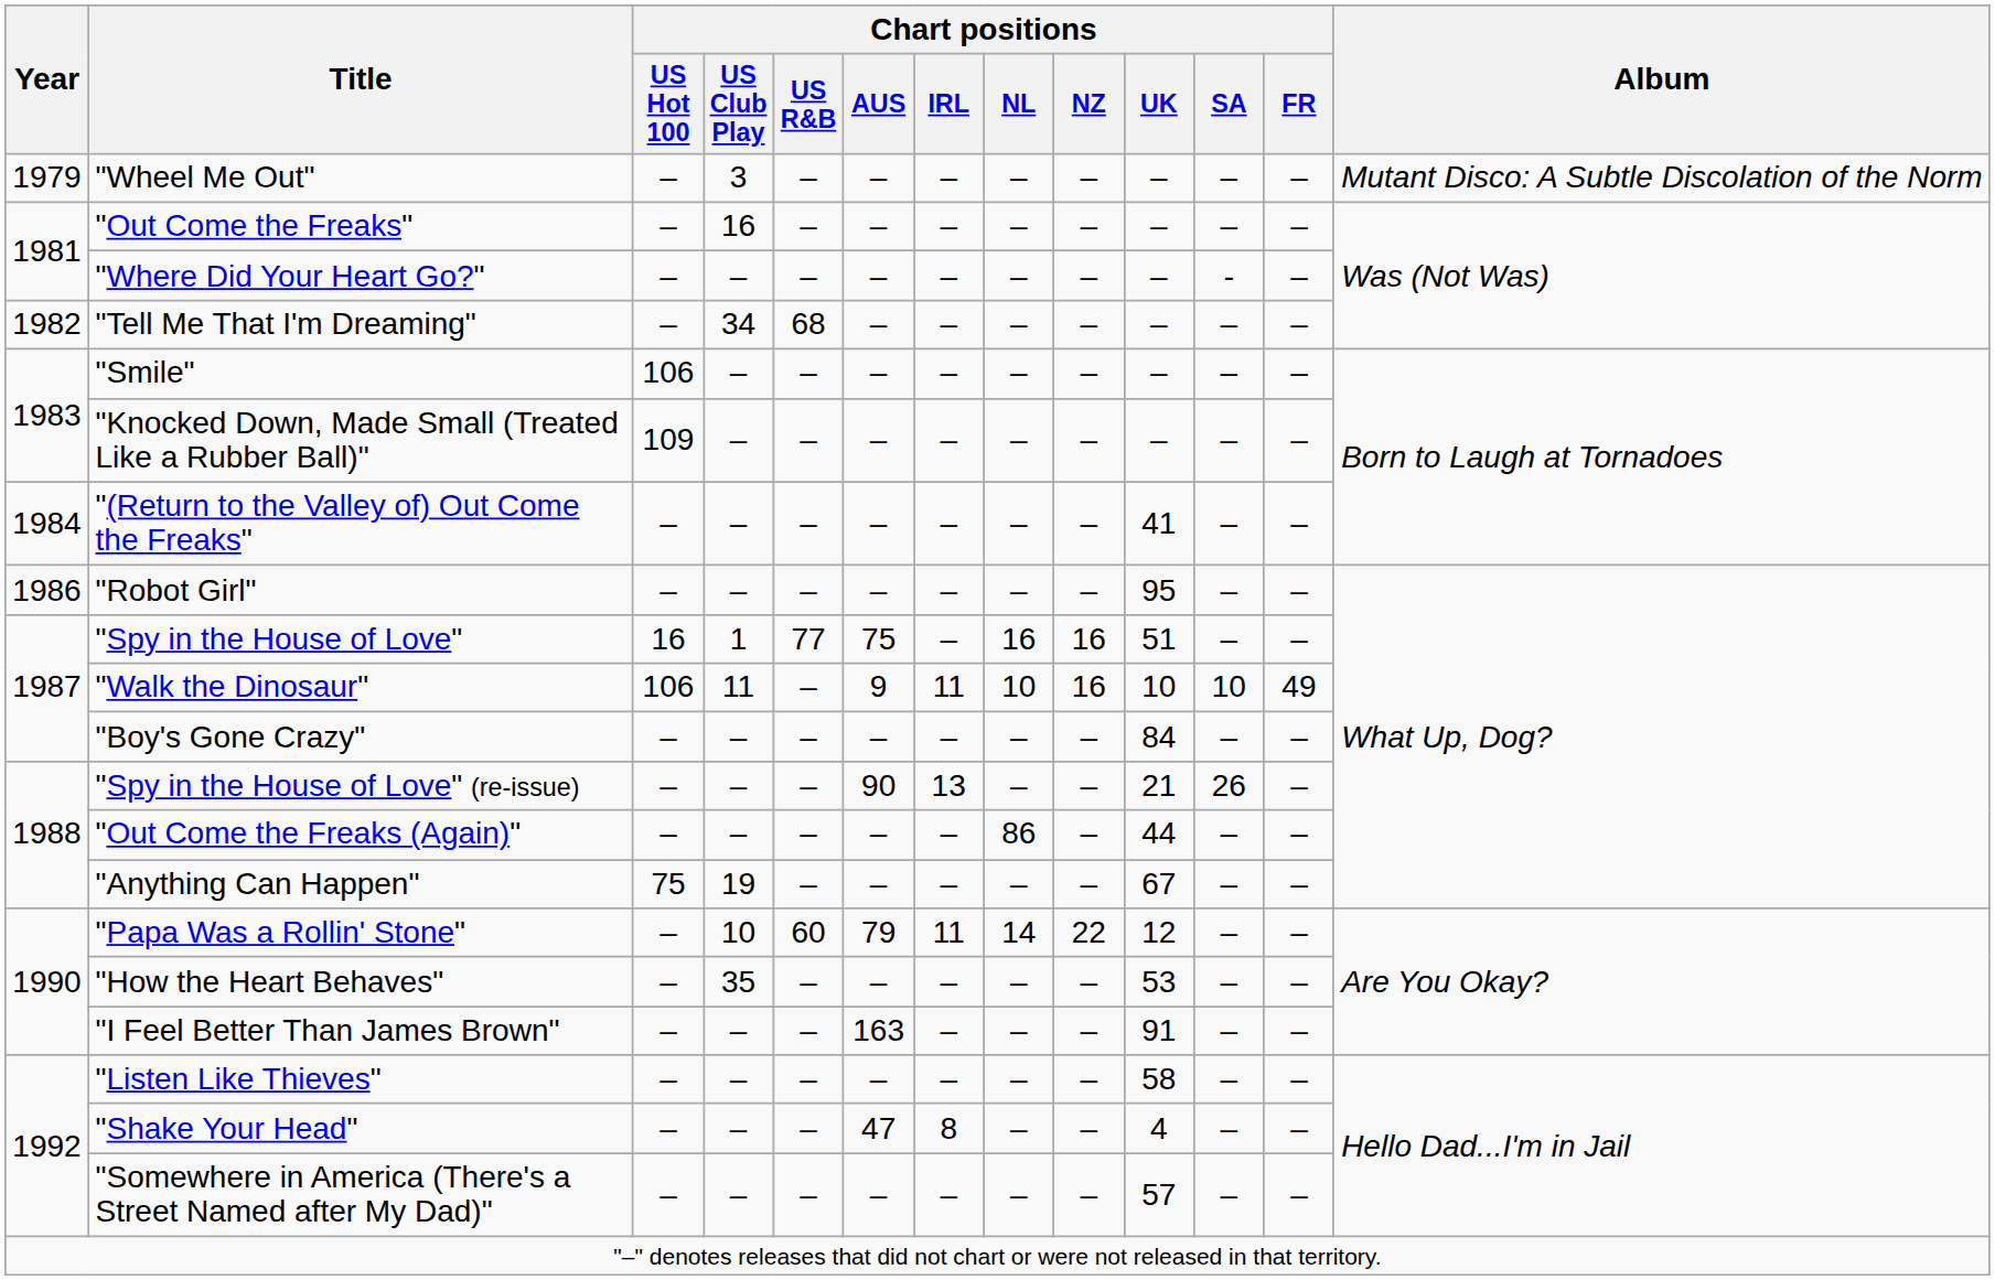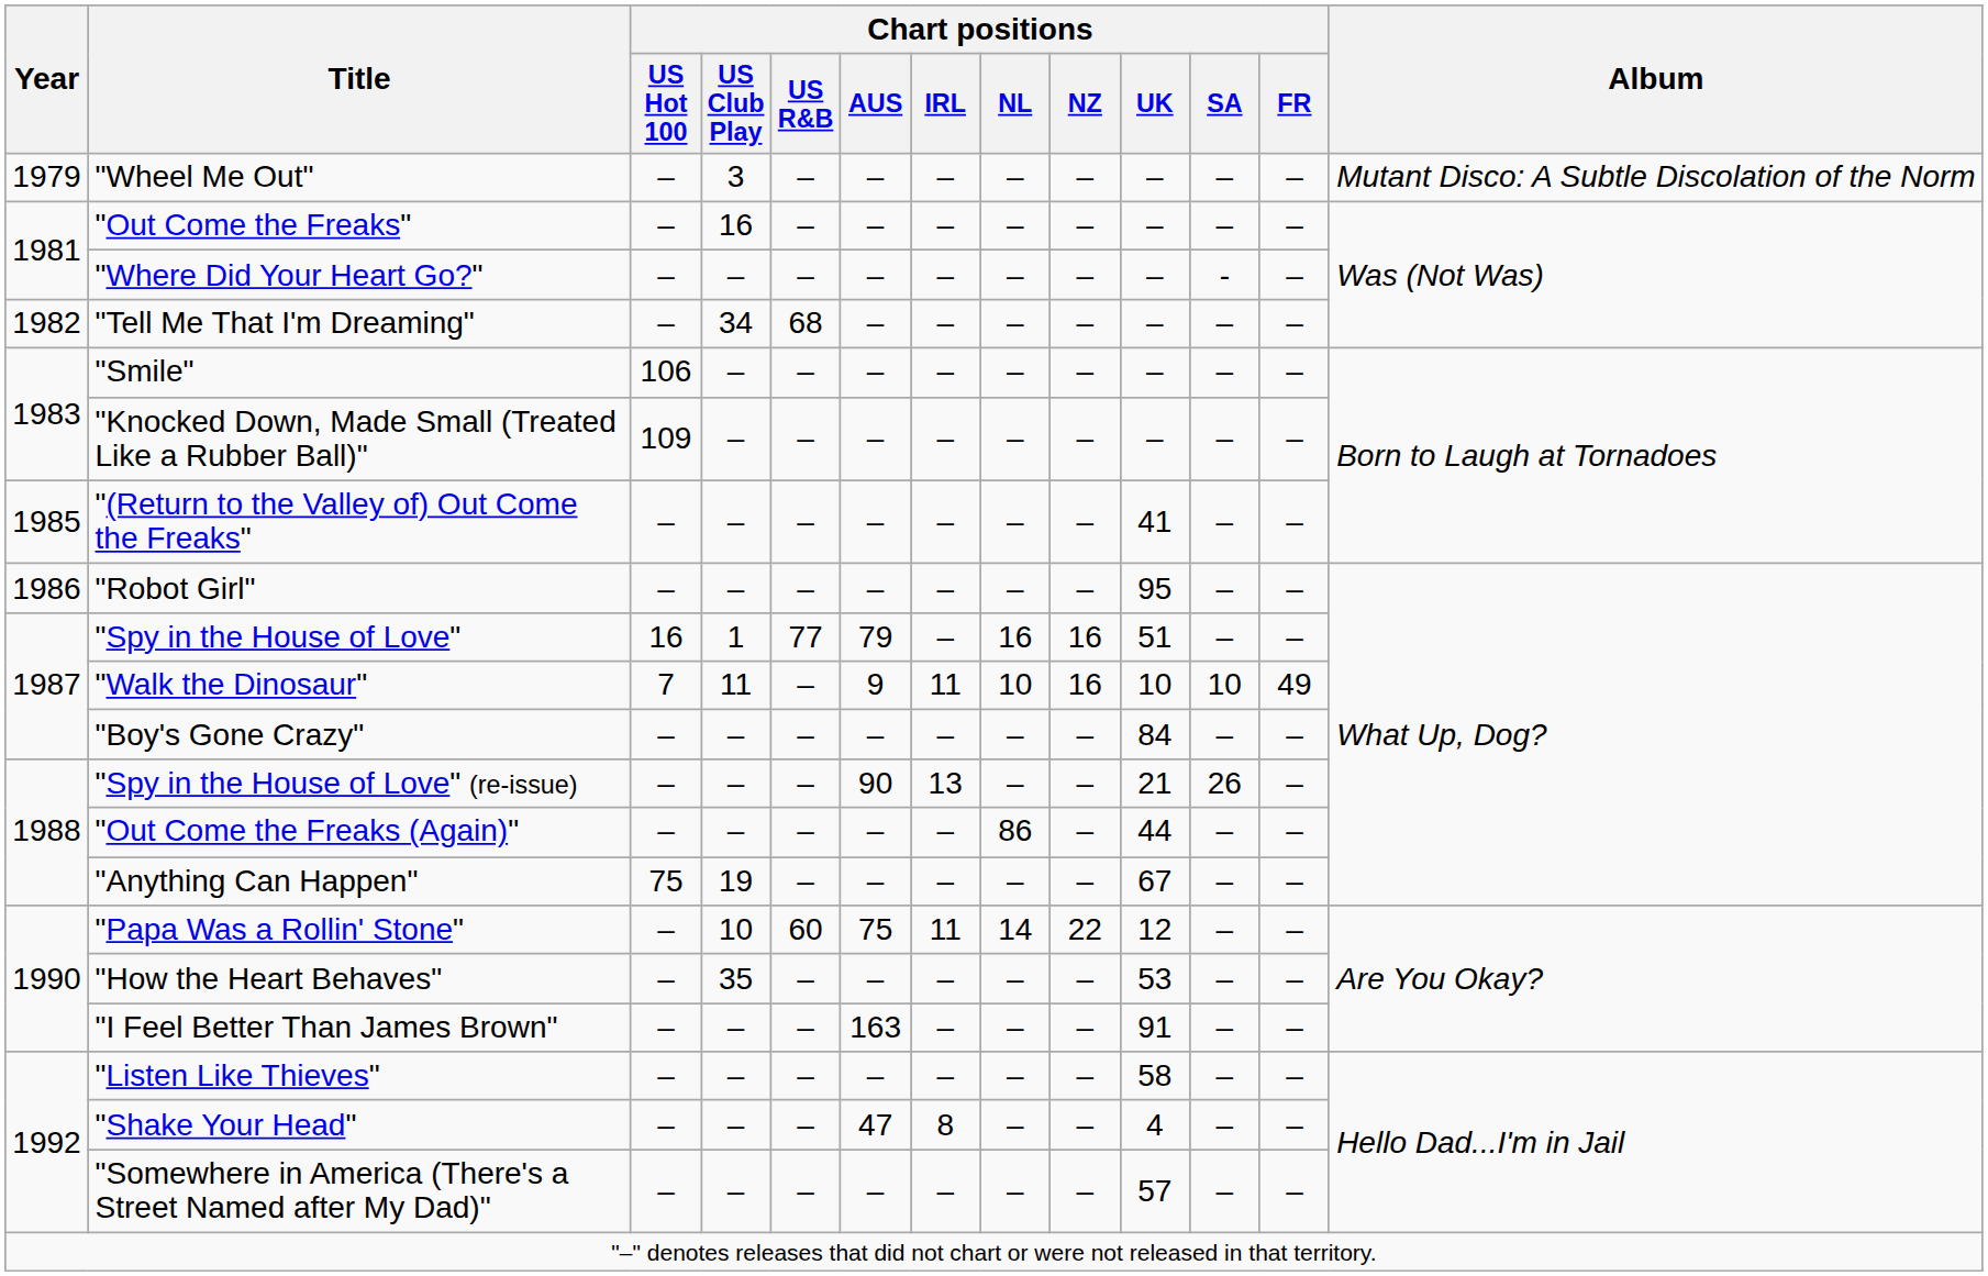"(Return to the Valley of) Out Come the Freaks" | Year: 1984 -> 1985
"Spy in the House of Love" | Chart positions / AUS: 75 -> 79
"Walk the Dinosaur" | Chart positions / US Hot 100: 106 -> 7
"Papa Was a Rollin' Stone" | Chart positions / AUS: 79 -> 75
